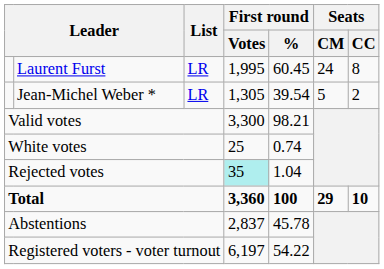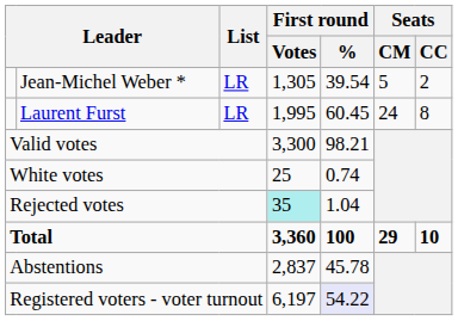rows swapped: Laurent Furst <-> Jean-Michel Weber *
Registered voters - voter turnout | First round / %: no background -> lavender background
